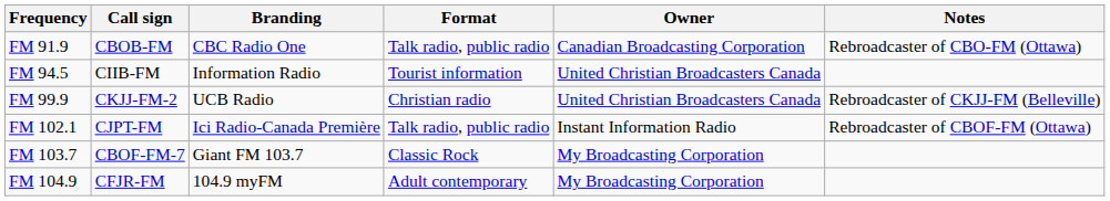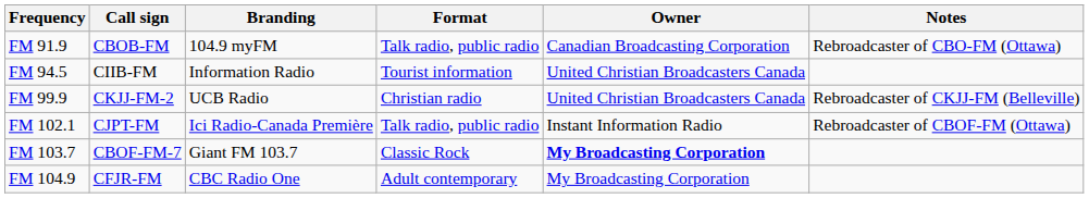FM 91.9 | Branding: CBC Radio One -> 104.9 myFM
FM 103.7 | Owner: normal -> bold
FM 104.9 | Branding: 104.9 myFM -> CBC Radio One
